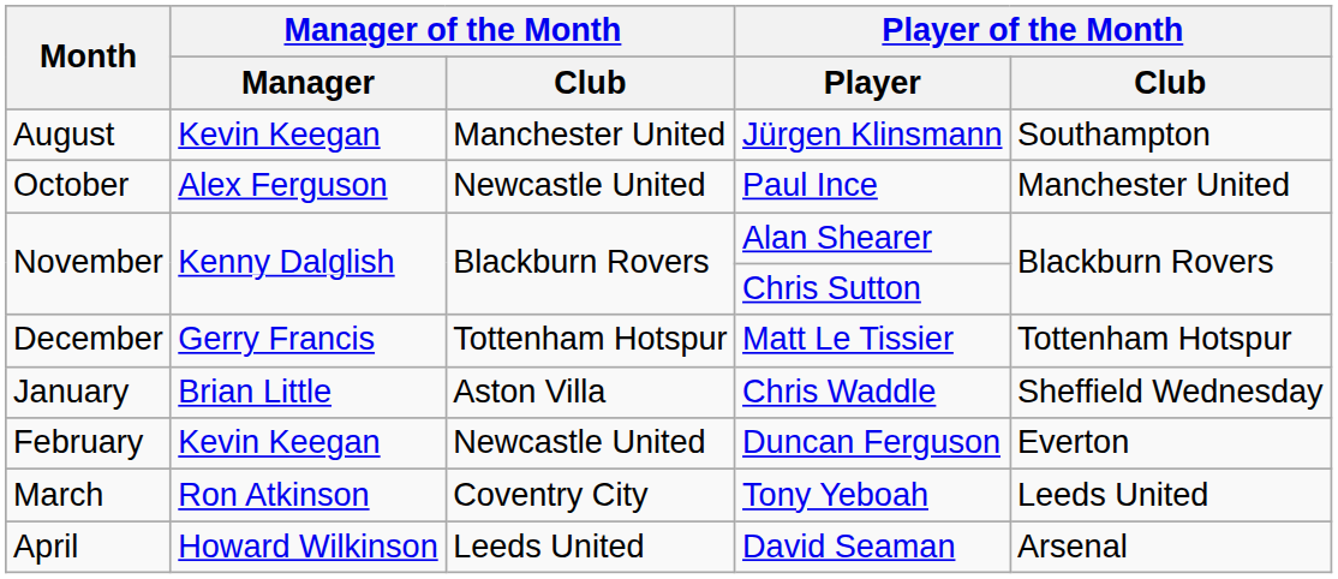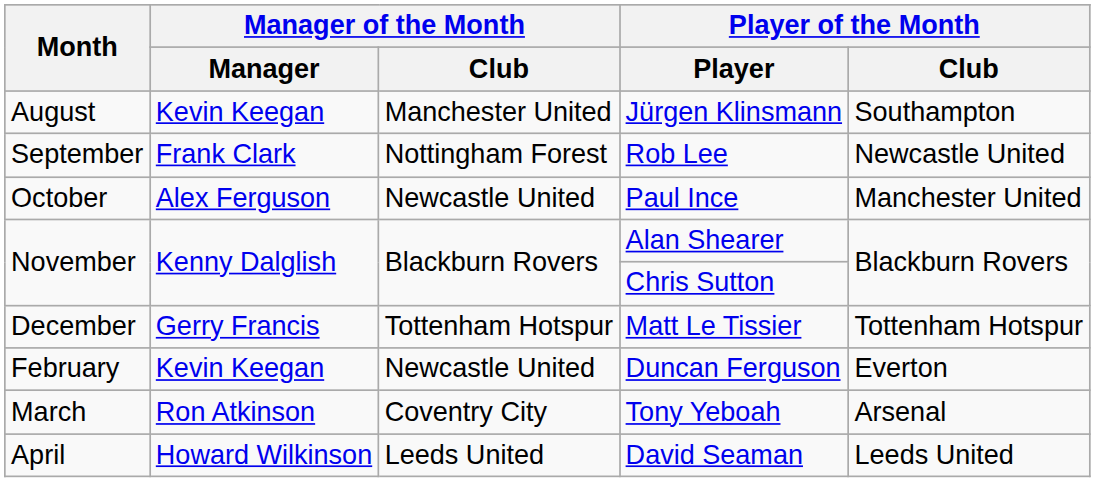+ row: September | Frank Clark | Nottingham Forest | Rob Lee | Newcastle United
- row: January | Brian Little | Aston Villa | Chris Waddle | Sheffield Wednesday
Tony Yeboah | Player of the Month / Club: Leeds United -> Arsenal
David Seaman | Player of the Month / Club: Arsenal -> Leeds United
